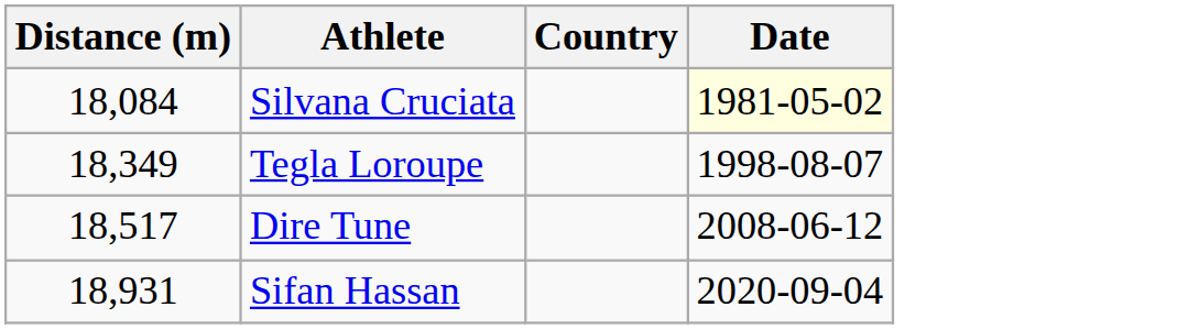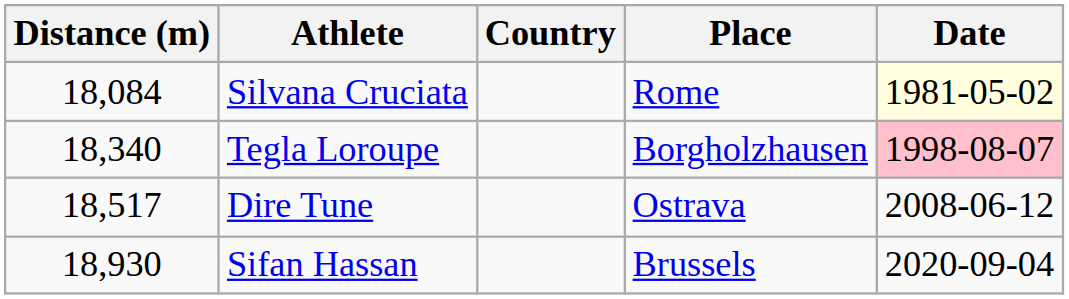+ column: Place | Rome | Borgholzhausen | Ostrava | Brussels
Tegla Loroupe | Distance (m): 18,349 -> 18,340
Tegla Loroupe | Date: no background -> pink background
Sifan Hassan | Distance (m): 18,931 -> 18,930
